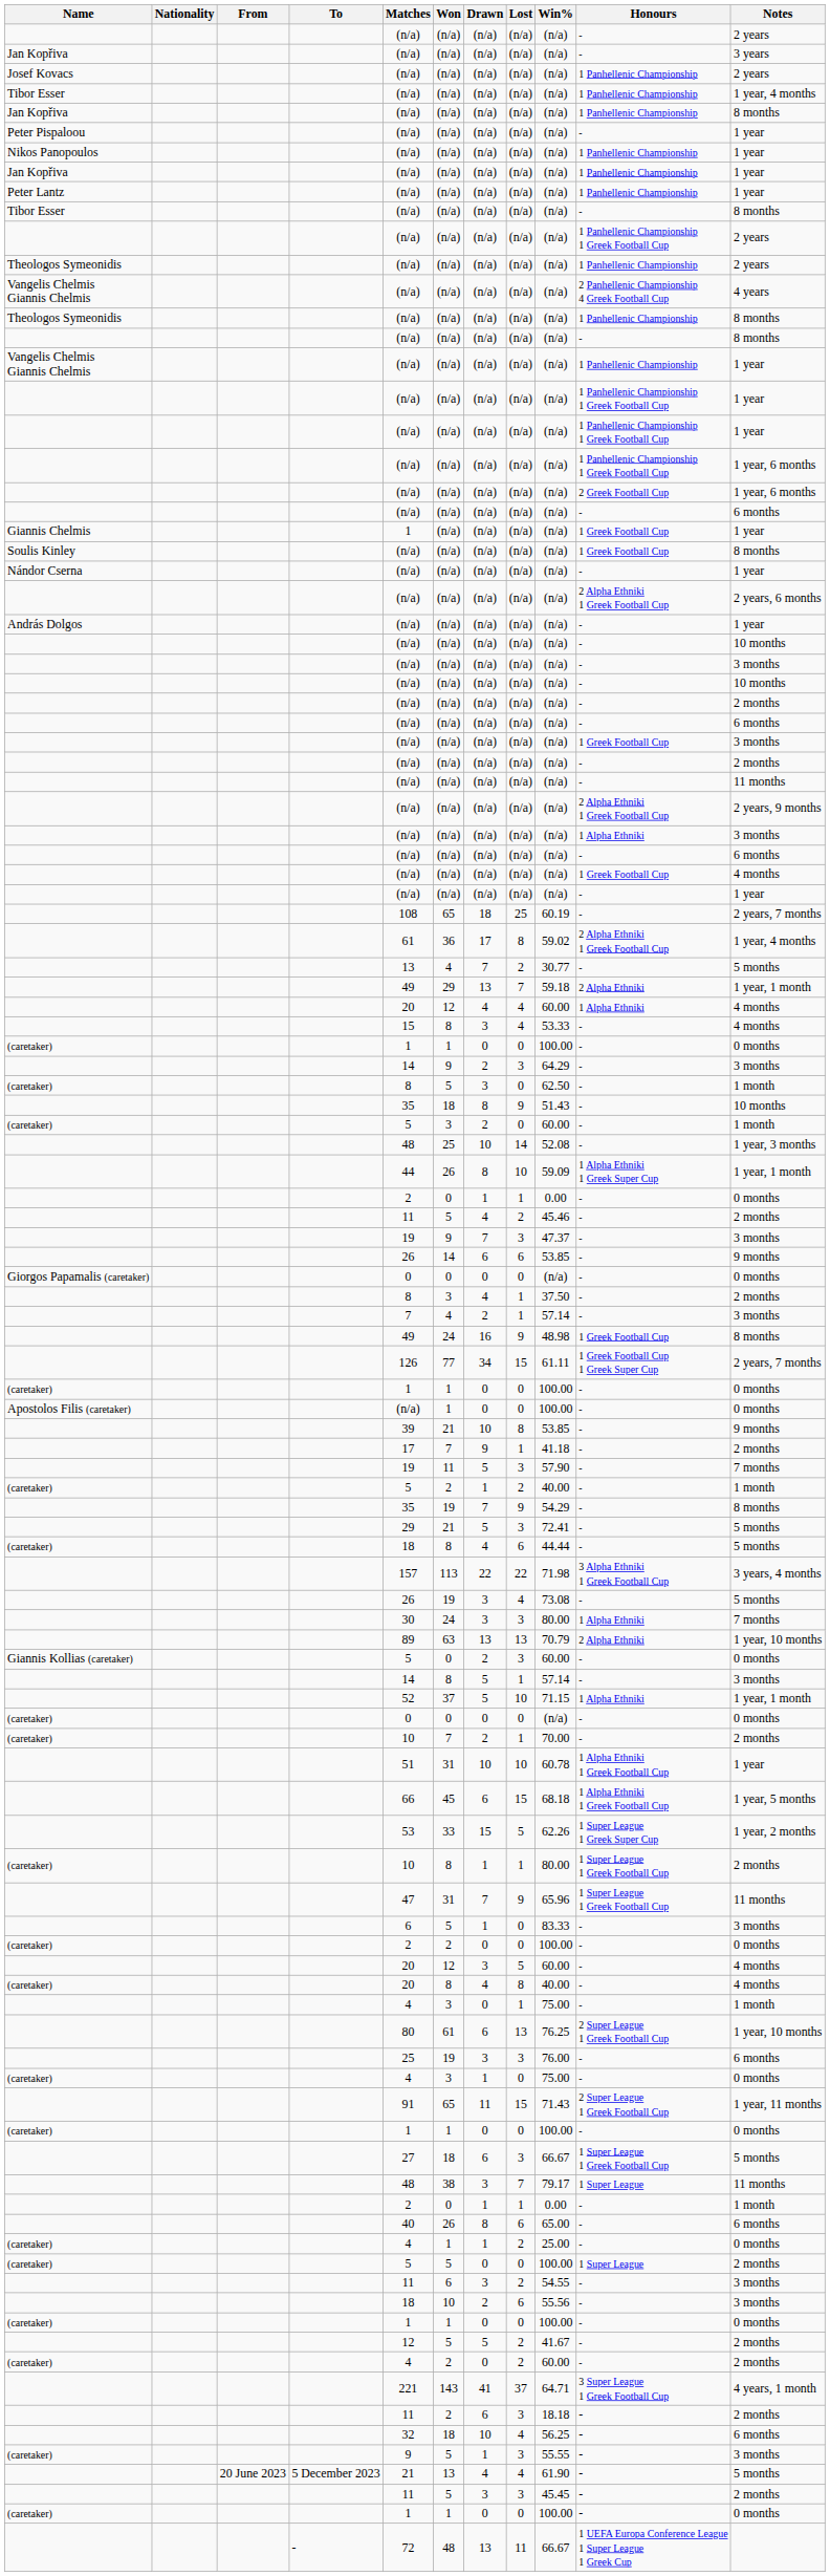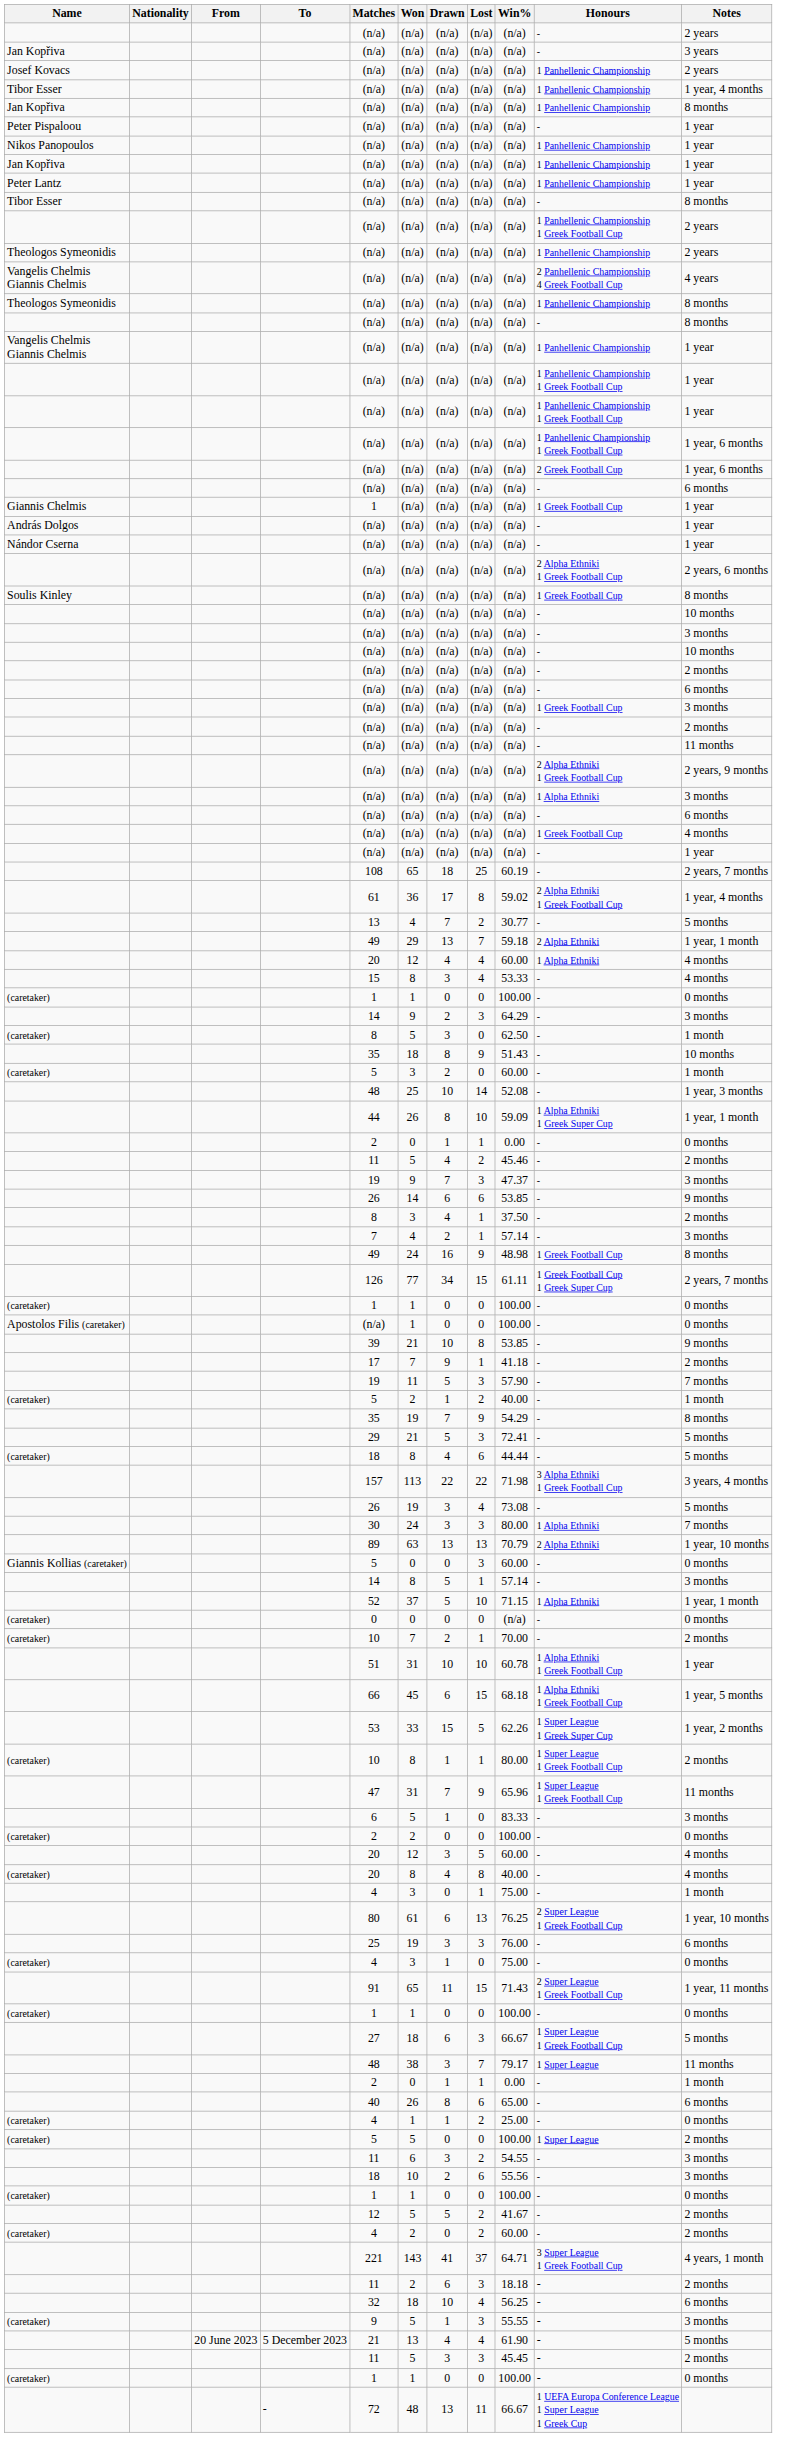rows swapped: András Dolgos <-> Soulis Kinley
- row: Giorgos Papamalis (caretaker) | 0 | 0 | 0 | 0 | (n/a) | - | 0 months
Giannis Kollias (caretaker) | Drawn: 2 -> 0
